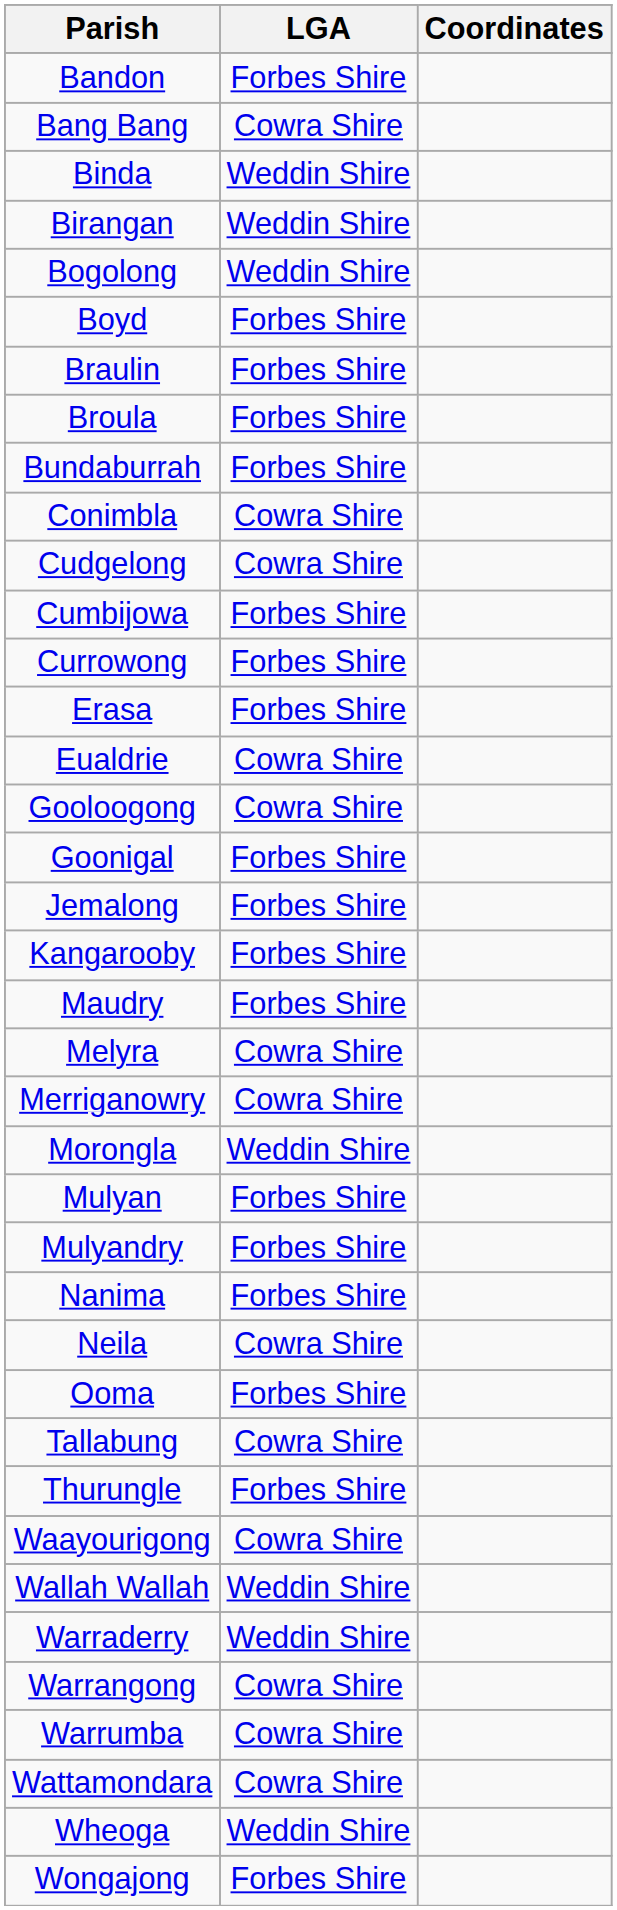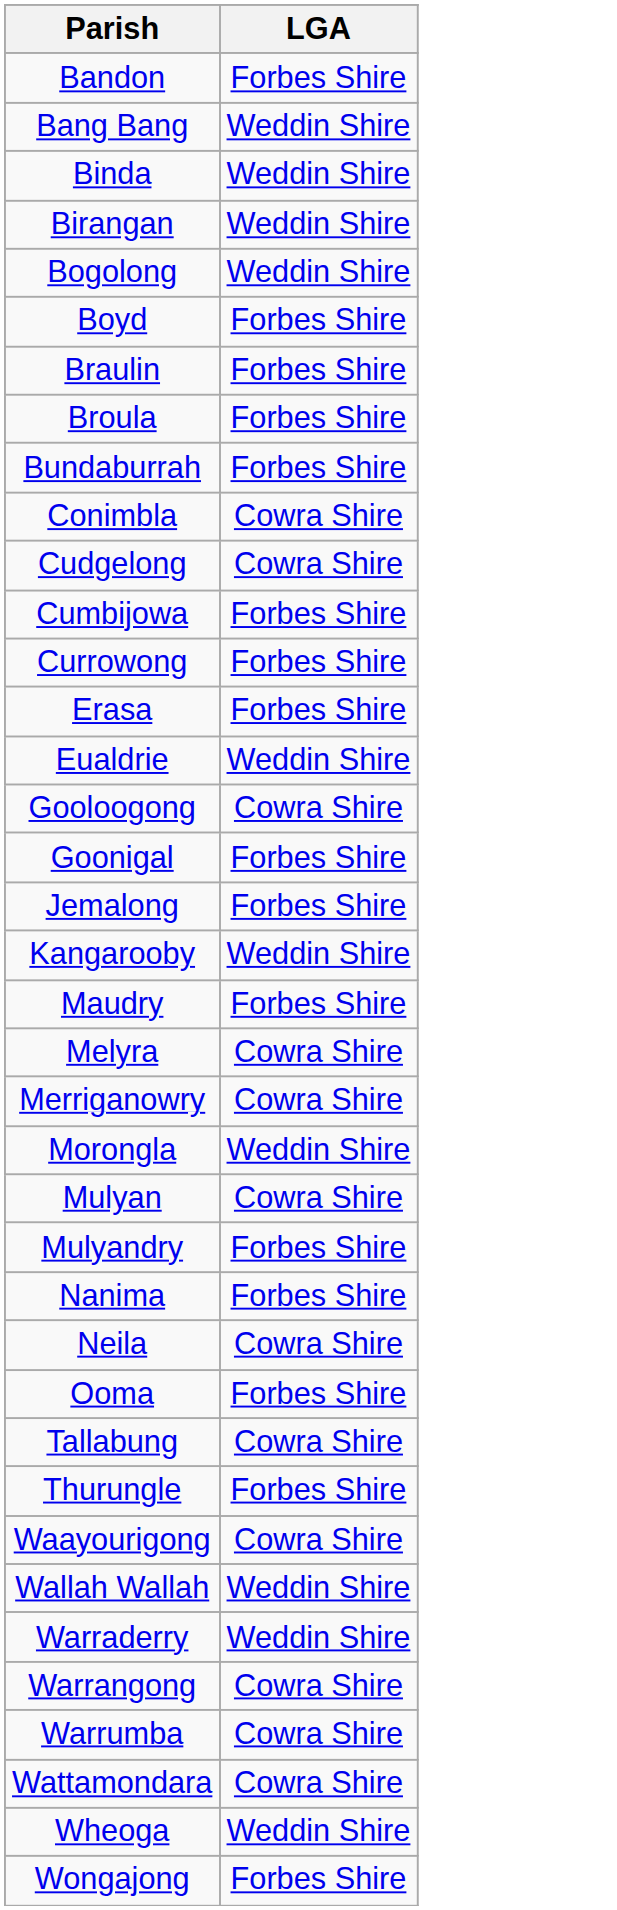- column: Coordinates
Bang Bang | LGA: Cowra Shire -> Weddin Shire
Eualdrie | LGA: Cowra Shire -> Weddin Shire
Kangarooby | LGA: Forbes Shire -> Weddin Shire
Mulyan | LGA: Forbes Shire -> Cowra Shire
